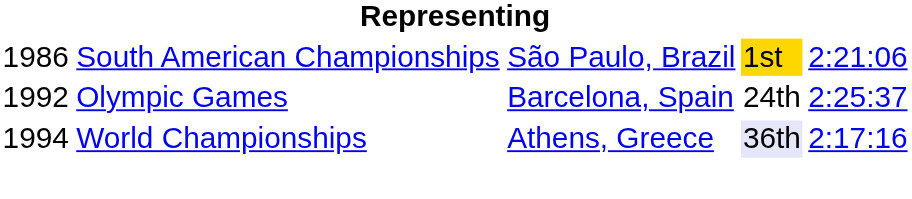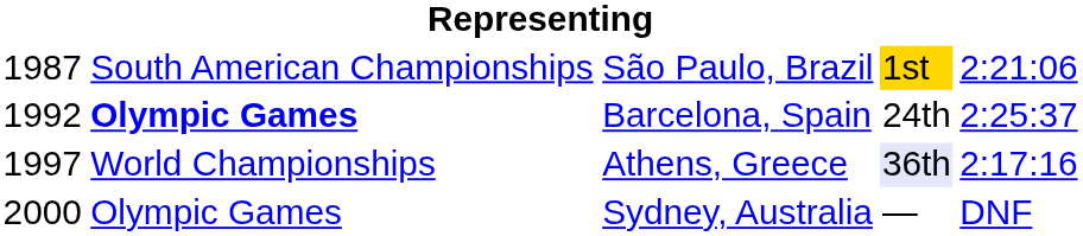São Paulo, Brazil | column 1: 1986 -> 1987
Barcelona, Spain | column 2: normal -> bold
Athens, Greece | column 1: 1994 -> 1997
+ row: 2000 | Olympic Games | Sydney, Australia | — | DNF
